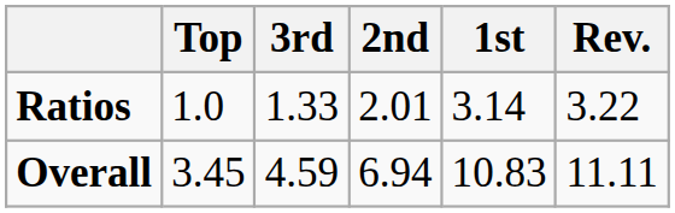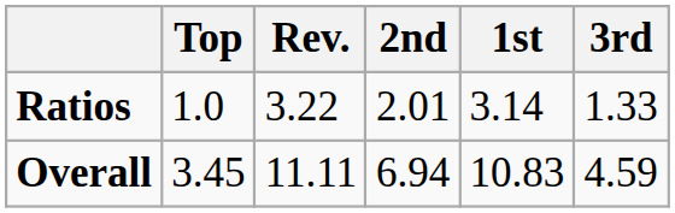columns swapped: 3rd <-> Rev.
